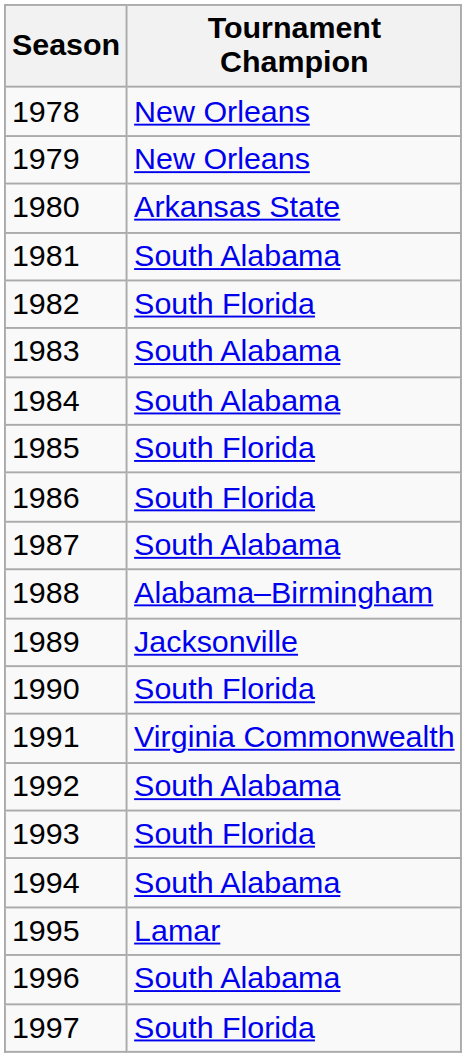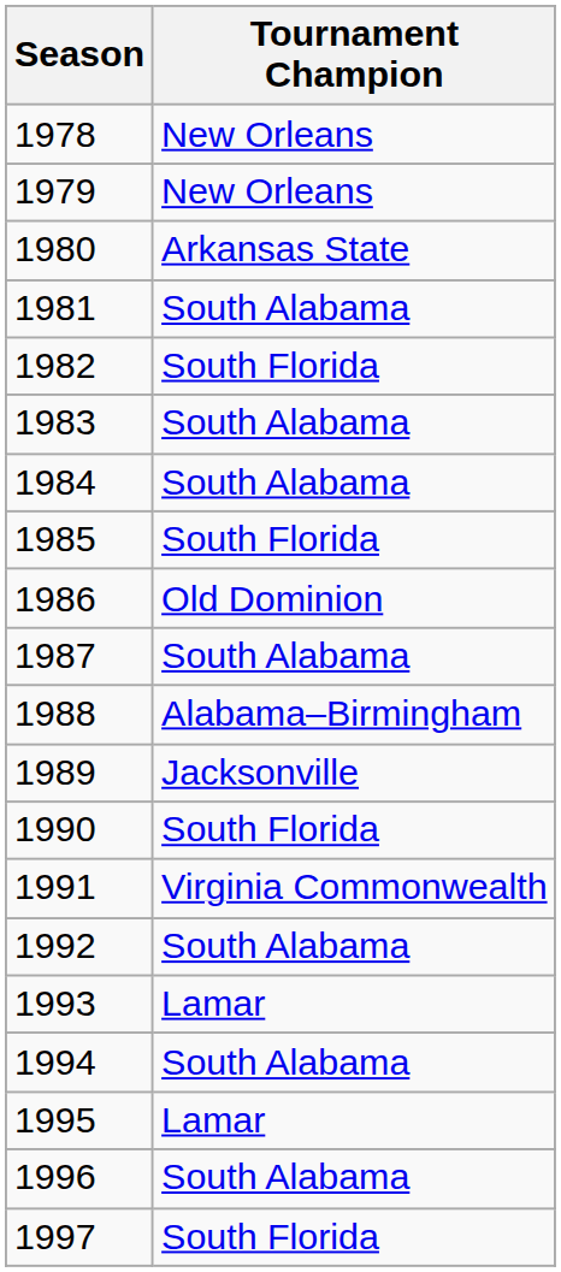1986 | Tournament Champion: South Florida -> Old Dominion
1993 | Tournament Champion: South Florida -> Lamar
